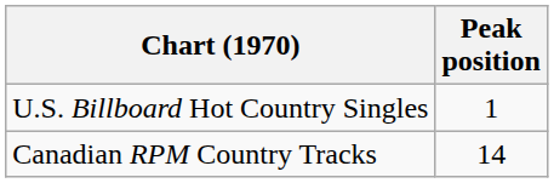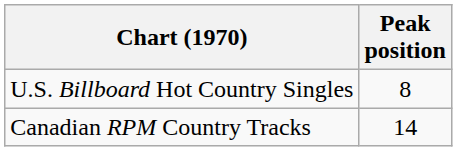U.S. Billboard Hot Country Singles | Peak position: 1 -> 8
